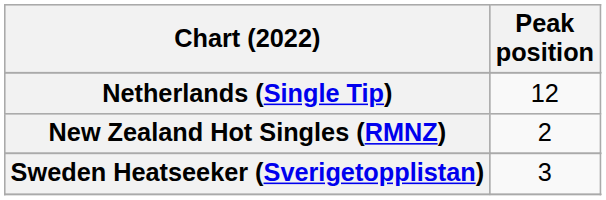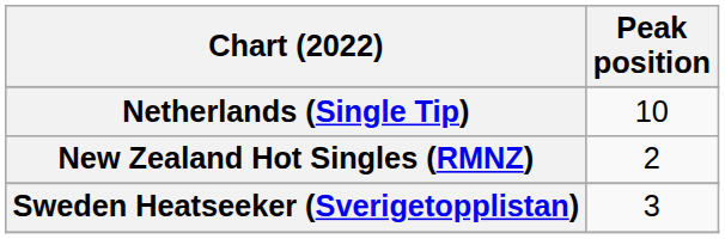Netherlands (Single Tip) | Peak position: 12 -> 10
